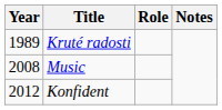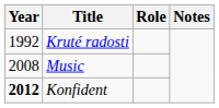Kruté radosti | Year: 1989 -> 1992
Konfident | Year: normal -> bold
